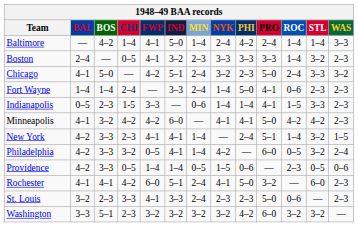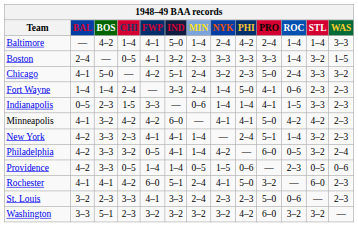Boston | WAS: 2–3 -> 1–5
New York | WAS: 1–5 -> 2–3
